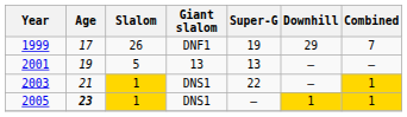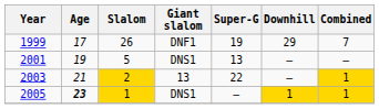2001 | Giant slalom: 13 -> DNS1
2003 | Slalom: 1 -> 2
2003 | Giant slalom: DNS1 -> 13
